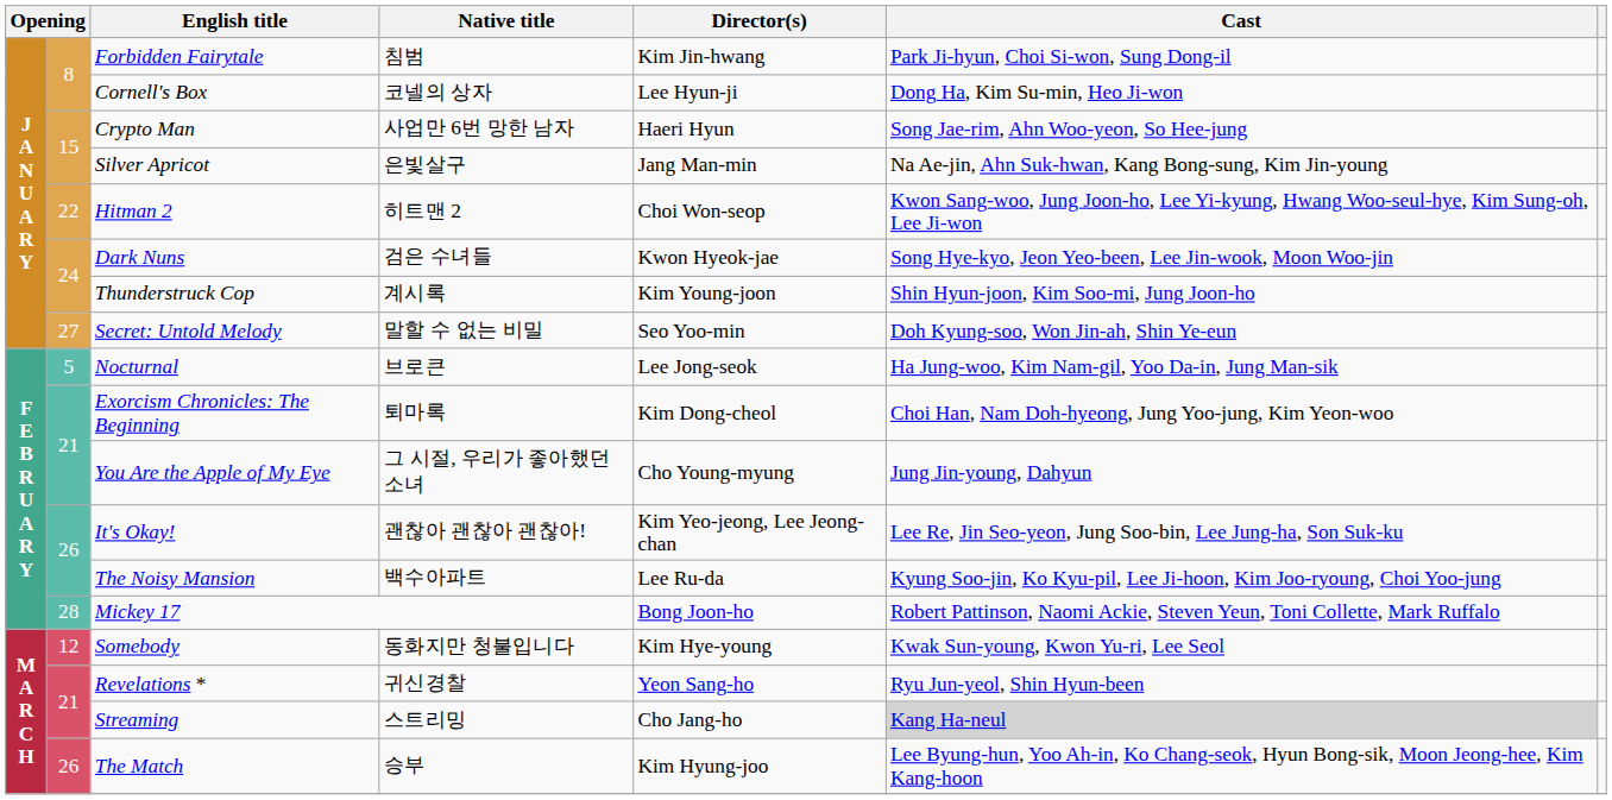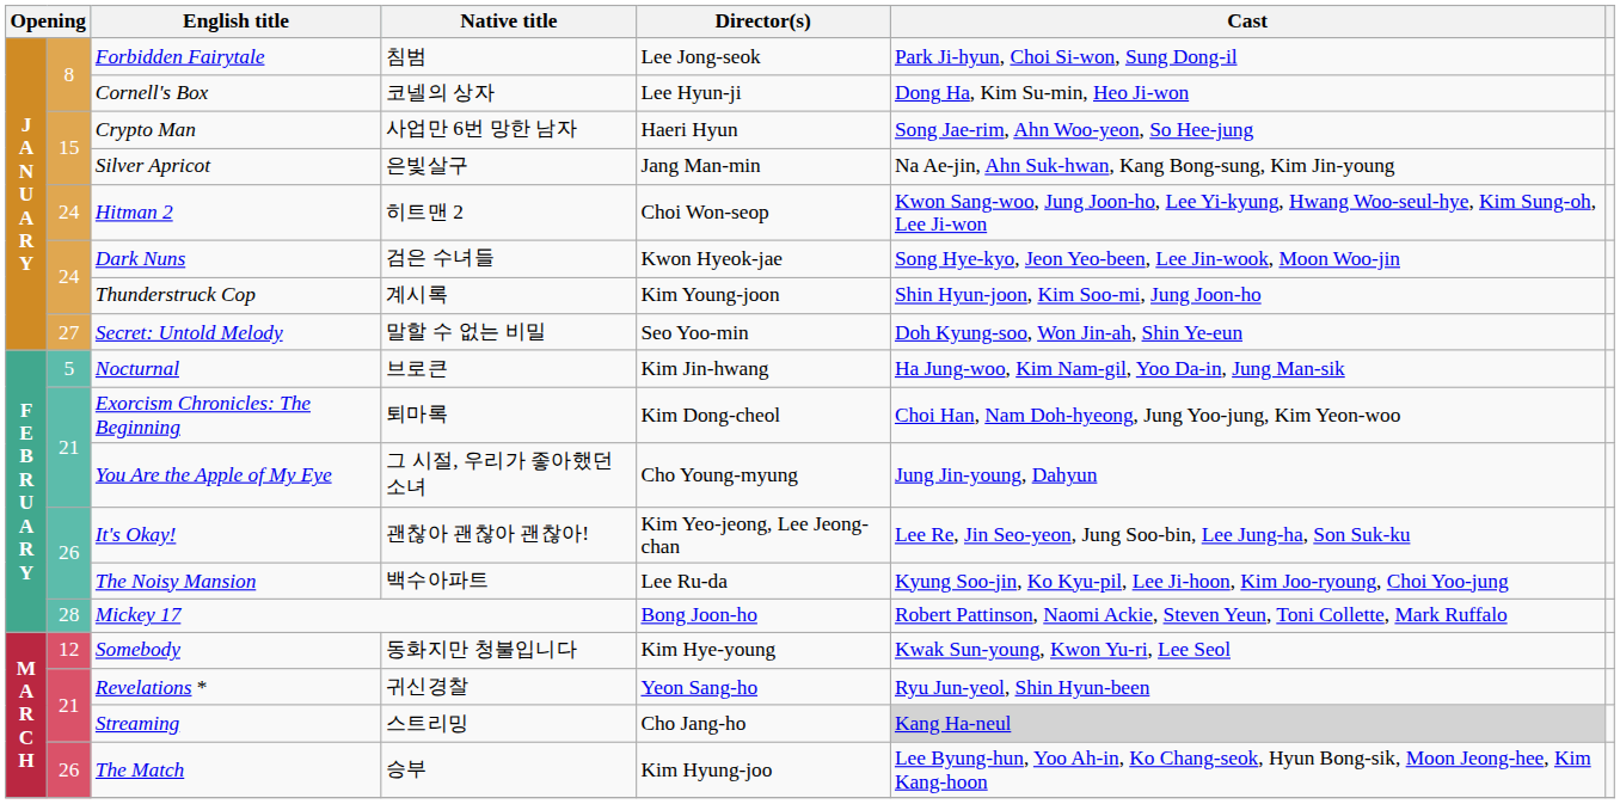Forbidden Fairytale | Director(s): Kim Jin-hwang -> Lee Jong-seok
Hitman 2 | column 2: 22 -> 24
Nocturnal | Director(s): Lee Jong-seok -> Kim Jin-hwang
